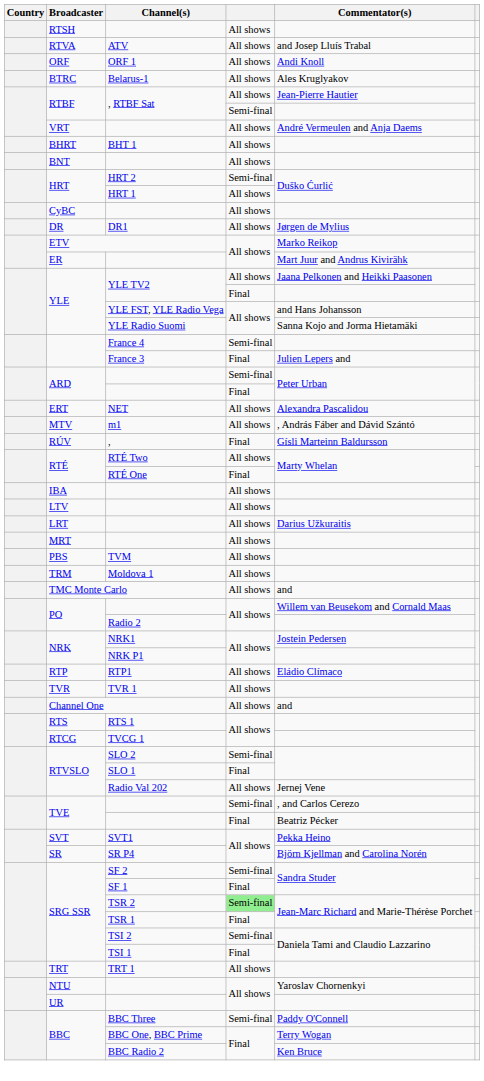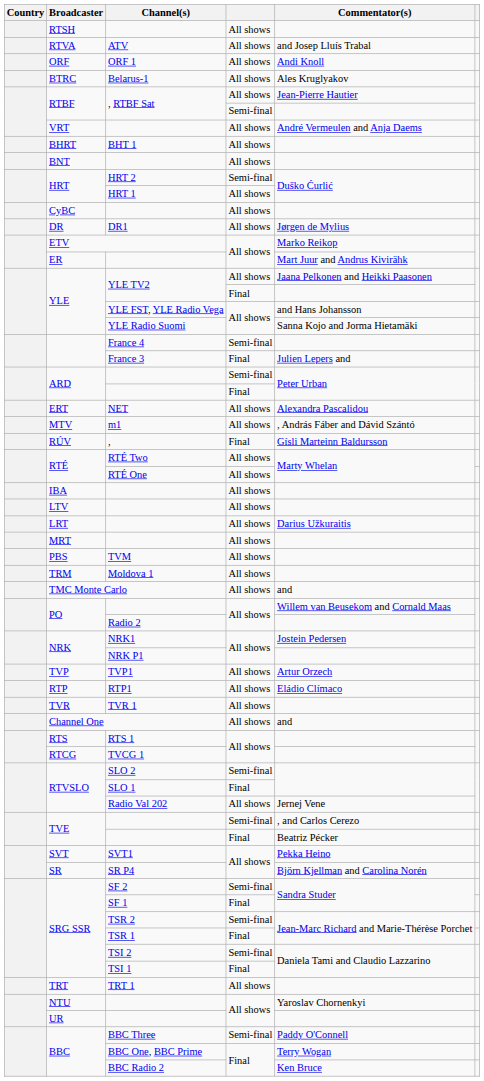RTÉ One | column 4: Final -> All shows
+ row: TVP | TVP1 | All shows | Artur Orzech
TSR 2 | column 4: lightgreen background -> no background
